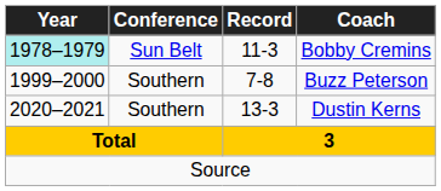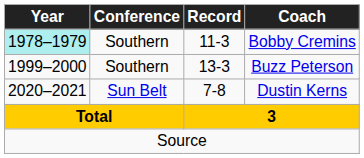Bobby Cremins | Conference: Sun Belt -> Southern
Buzz Peterson | Record: 7-8 -> 13-3
Dustin Kerns | Conference: Southern -> Sun Belt
Dustin Kerns | Record: 13-3 -> 7-8
